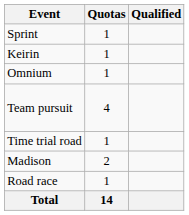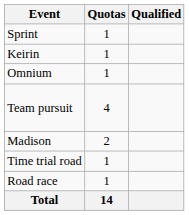rows swapped: Madison <-> Time trial road
